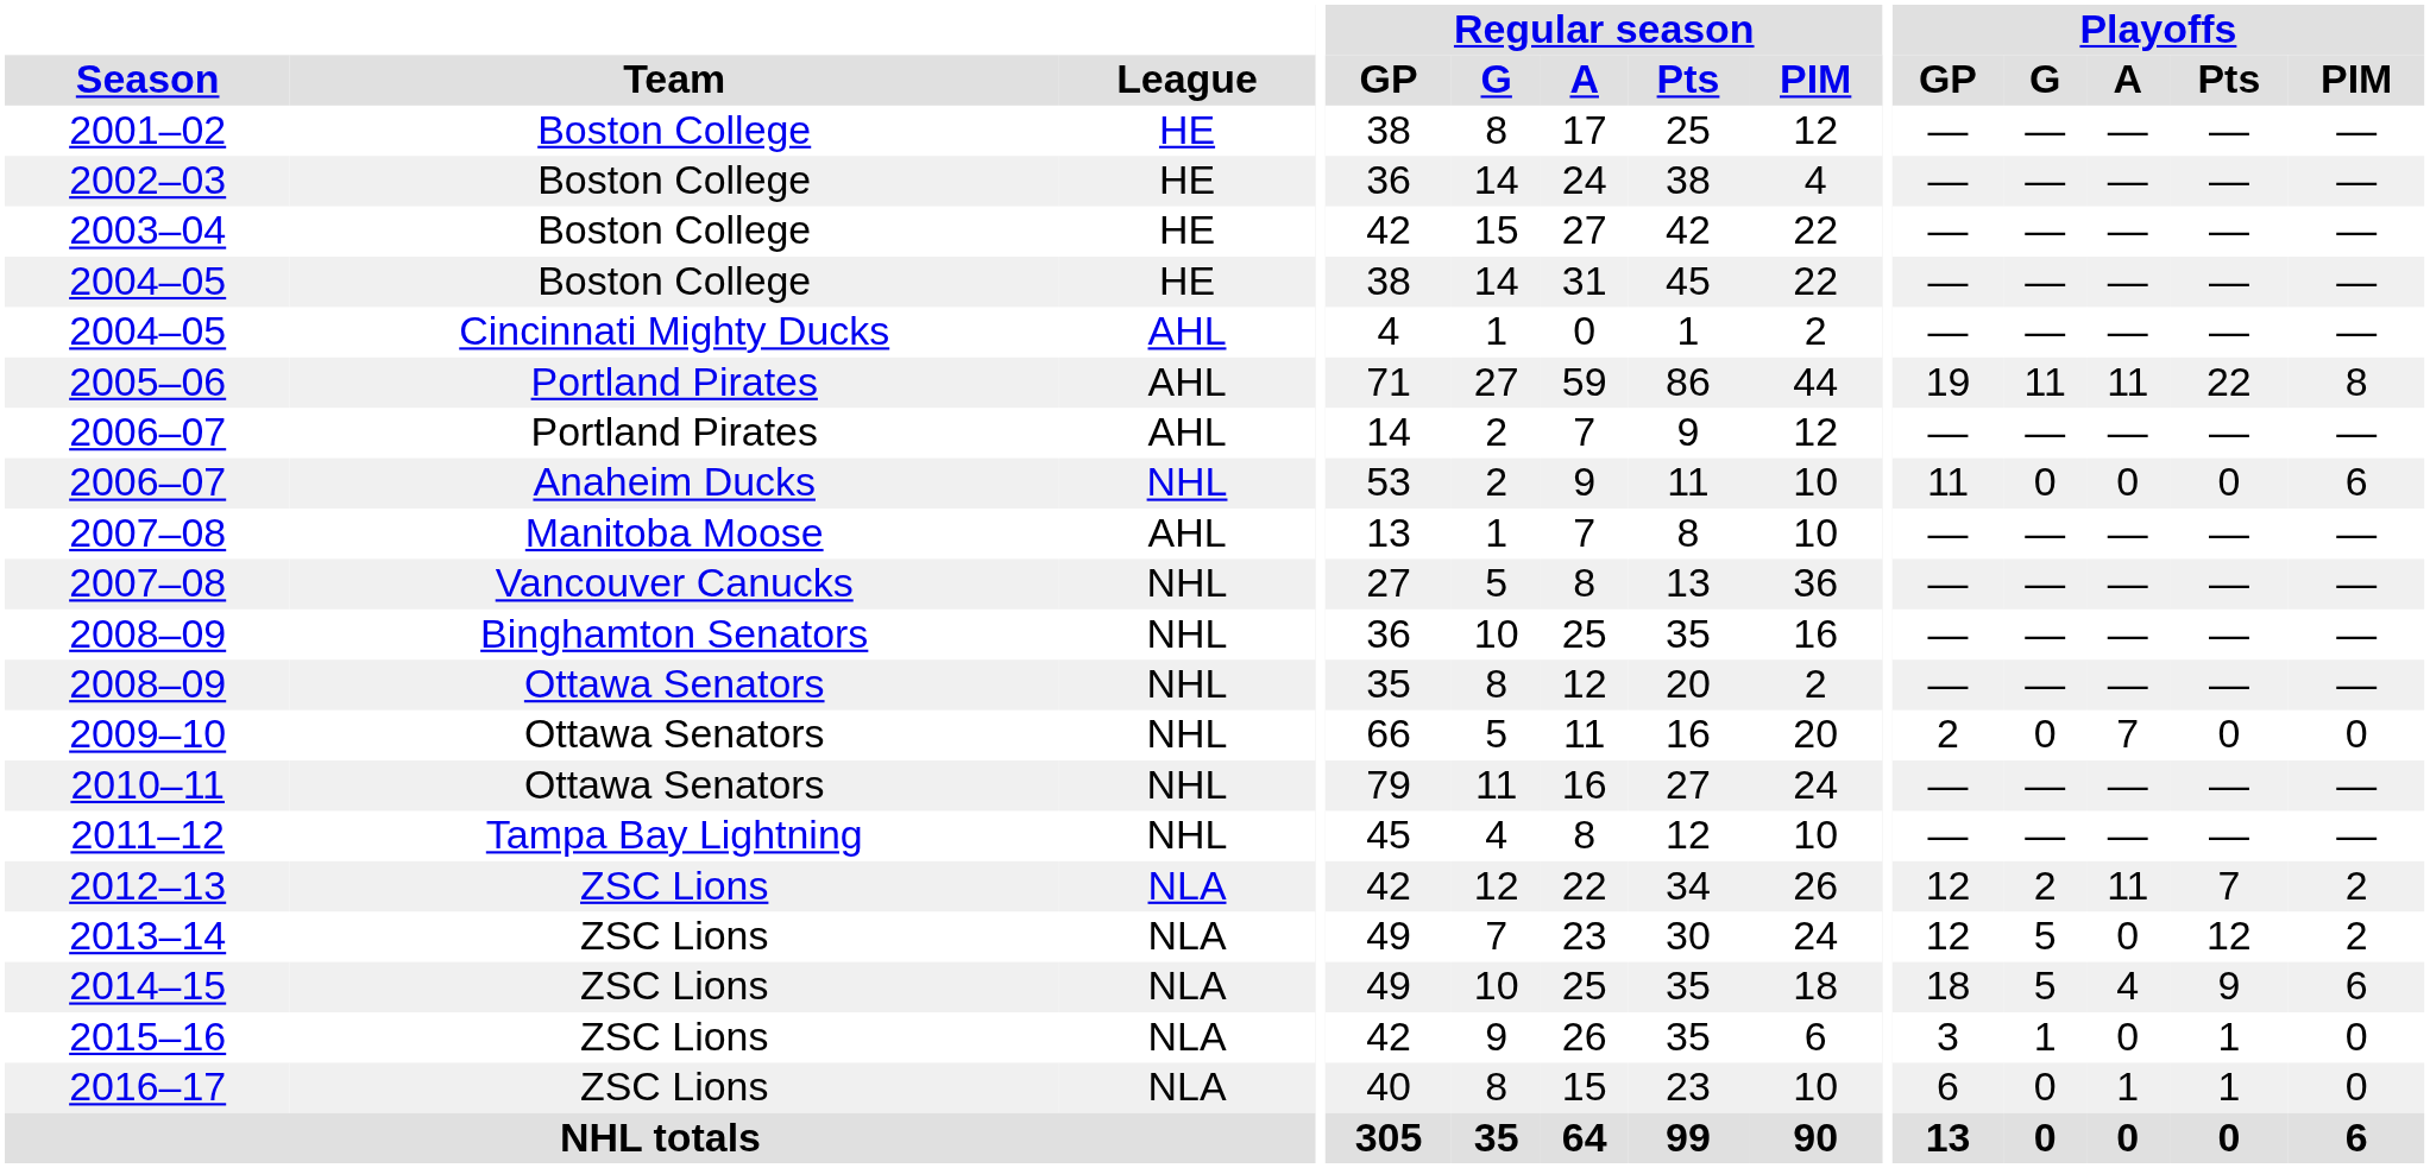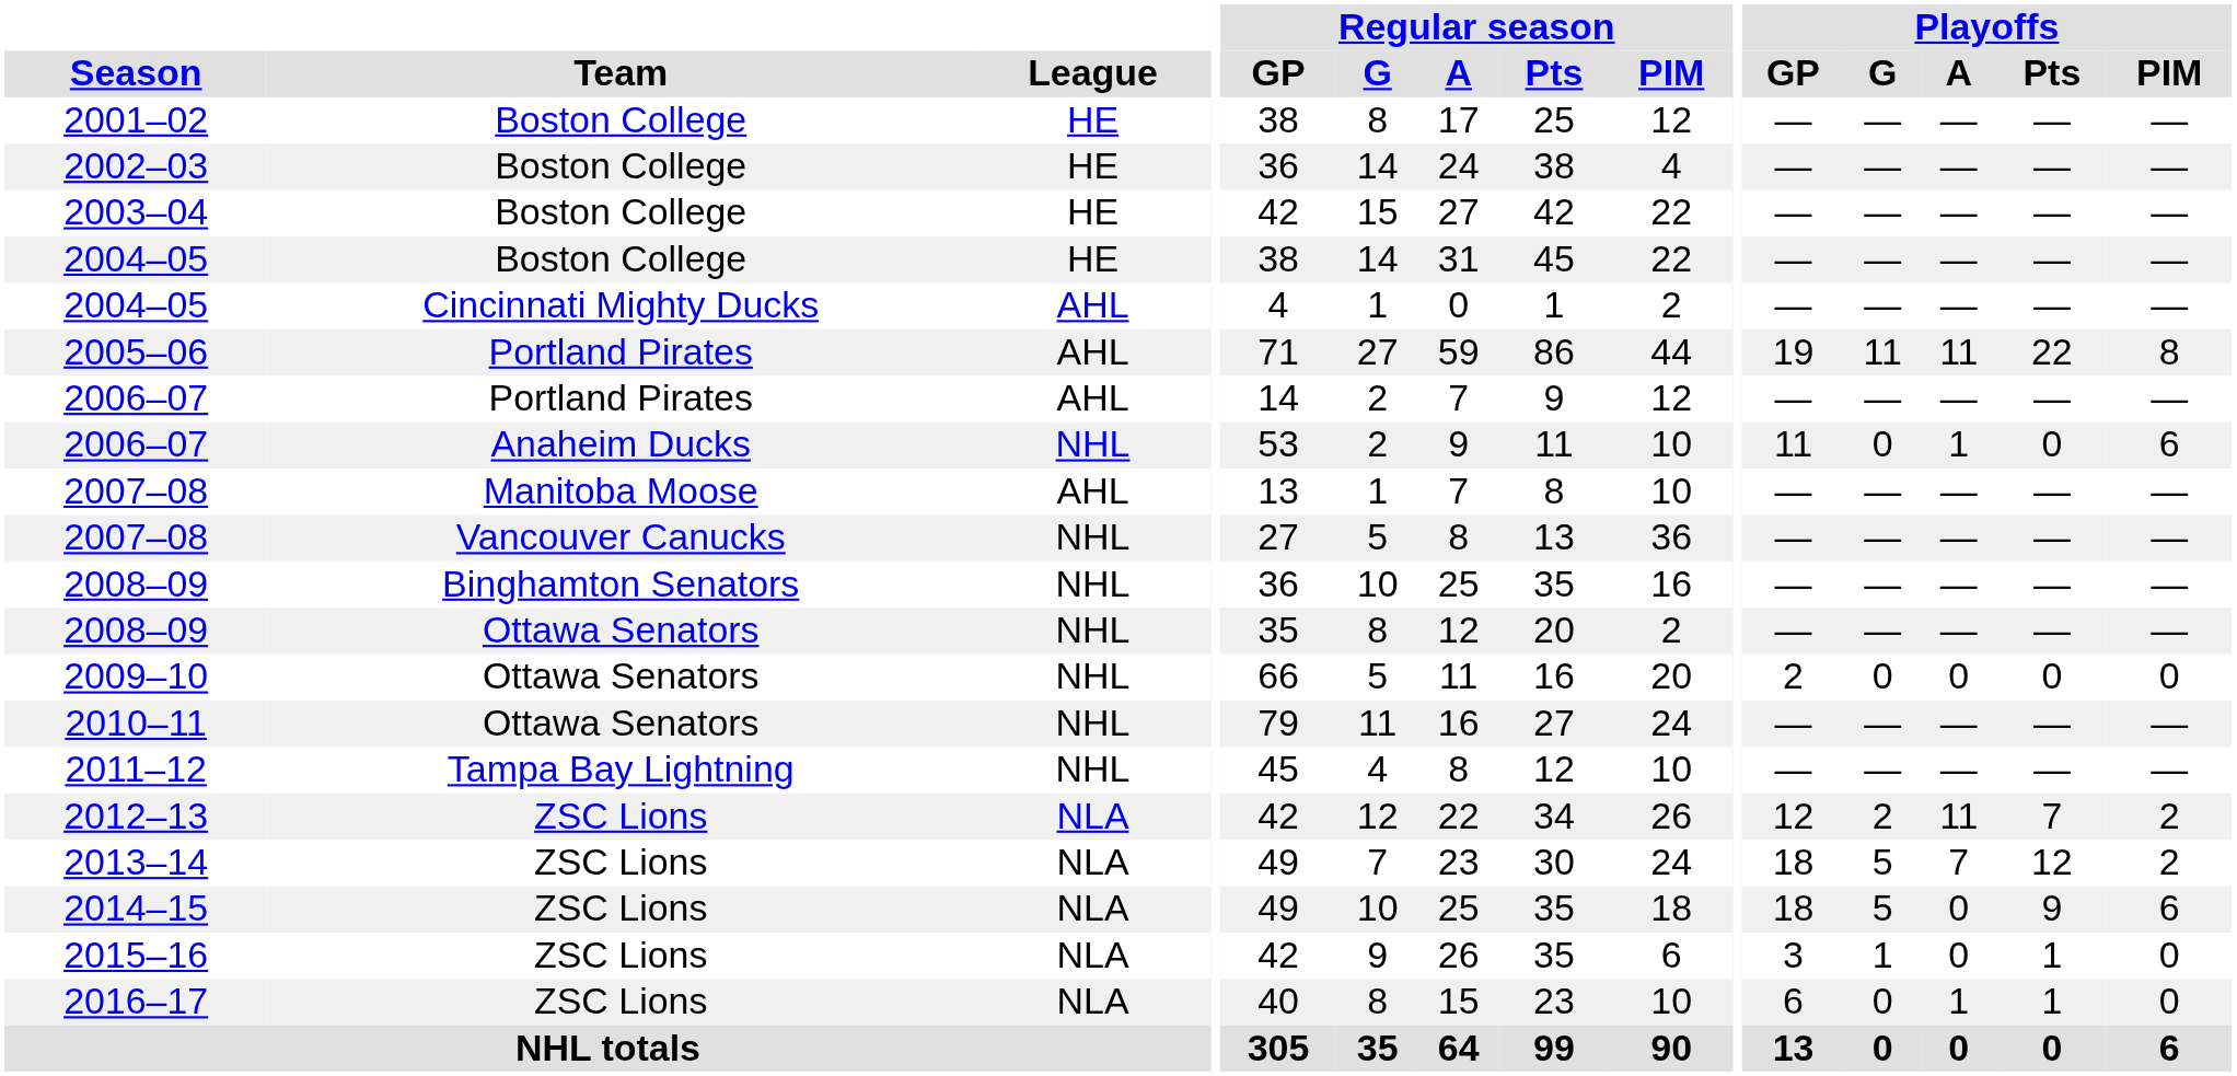2006–07 / Anaheim Ducks | Playoffs / A: 0 -> 1
2009–10 | Playoffs / A: 7 -> 0
2013–14 | Playoffs / GP: 12 -> 18
2013–14 | Playoffs / A: 0 -> 7
2014–15 | Playoffs / A: 4 -> 0
